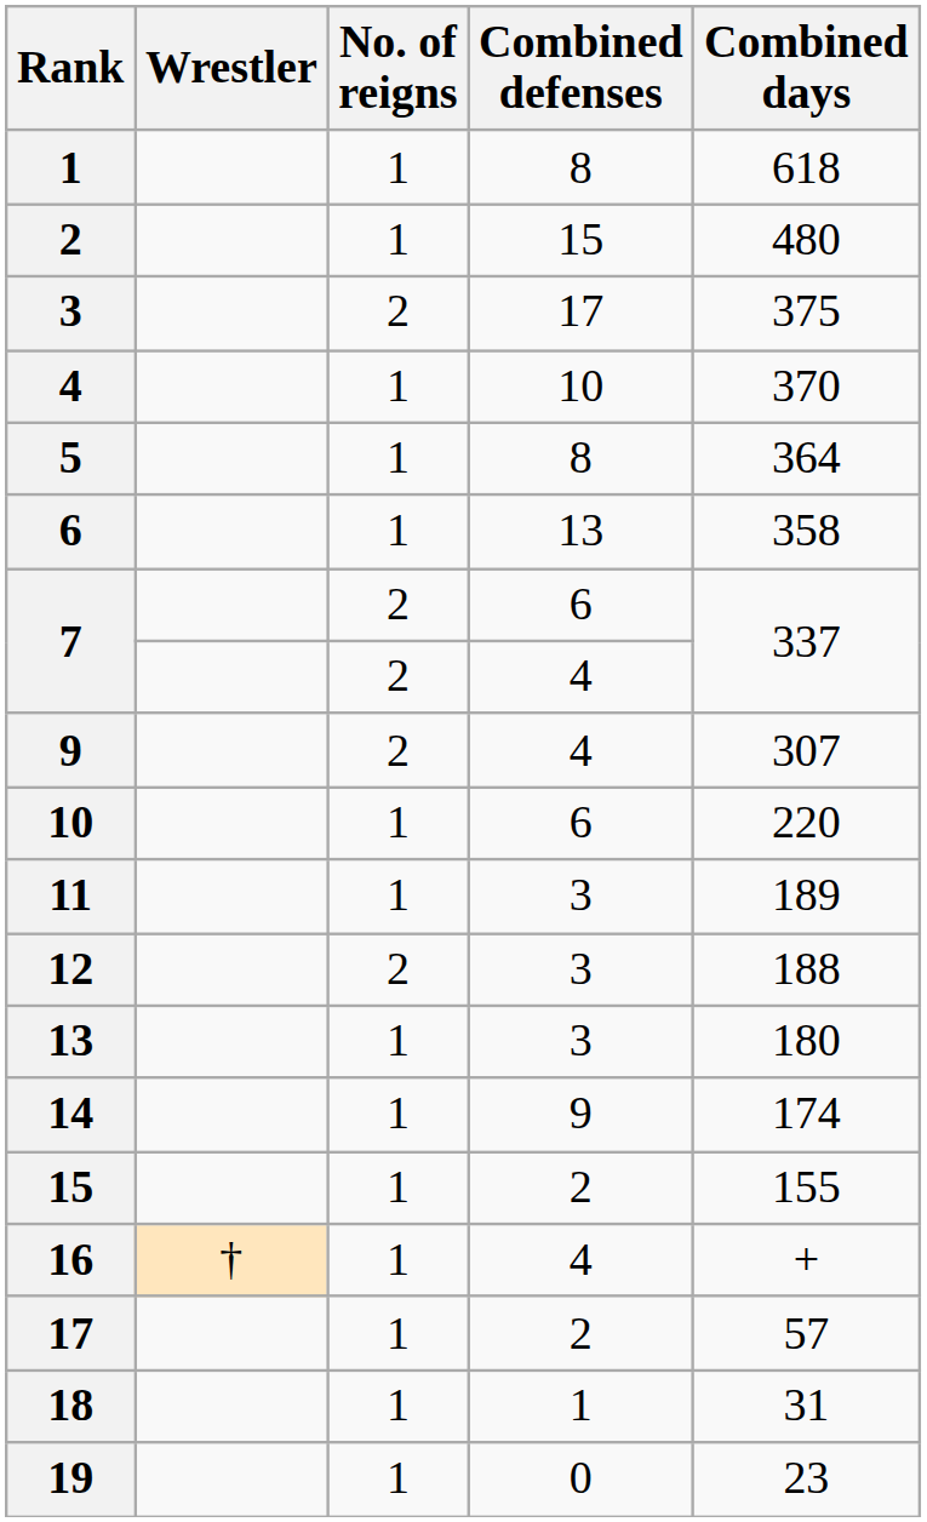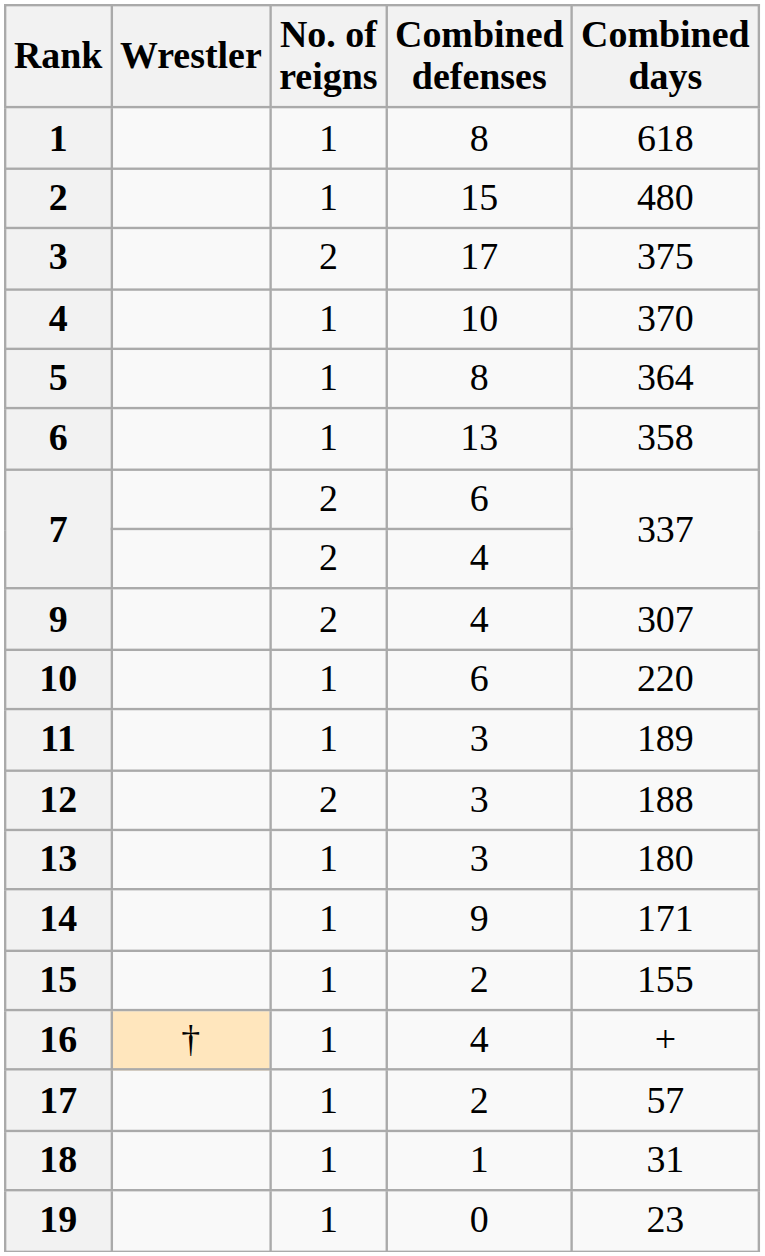14 | Combined days: 174 -> 171
